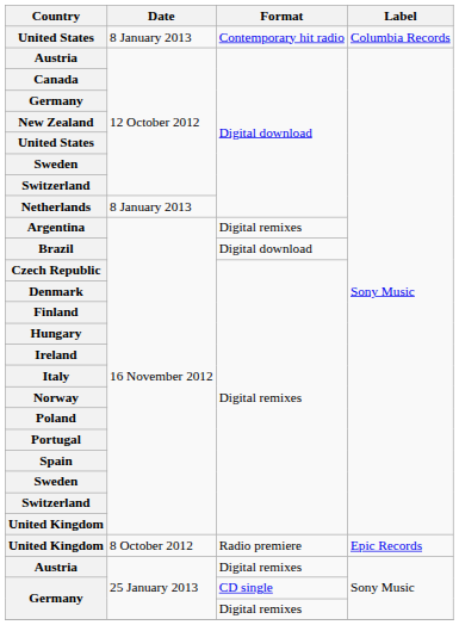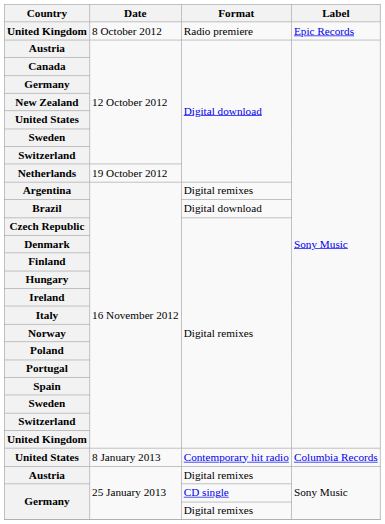rows swapped: United Kingdom / Radio premiere <-> United States / Contemporary hit radio
Netherlands | Date: 8 January 2013 -> 19 October 2012
